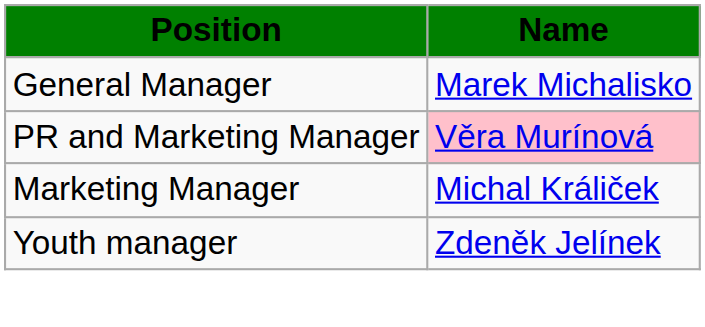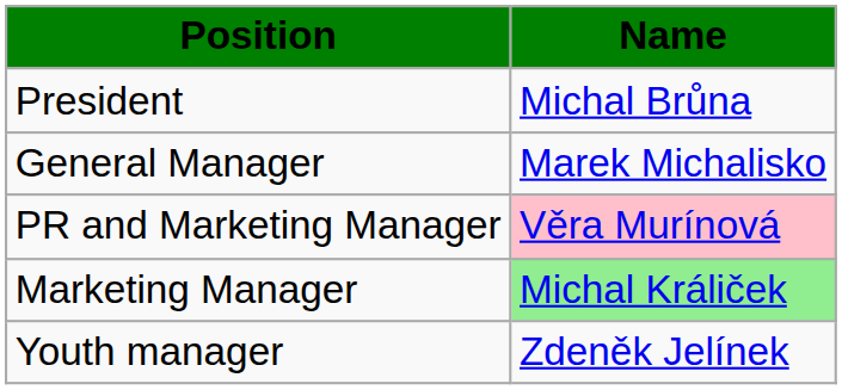+ row: President | Michal Brůna
Marketing Manager | Name: no background -> lightgreen background
